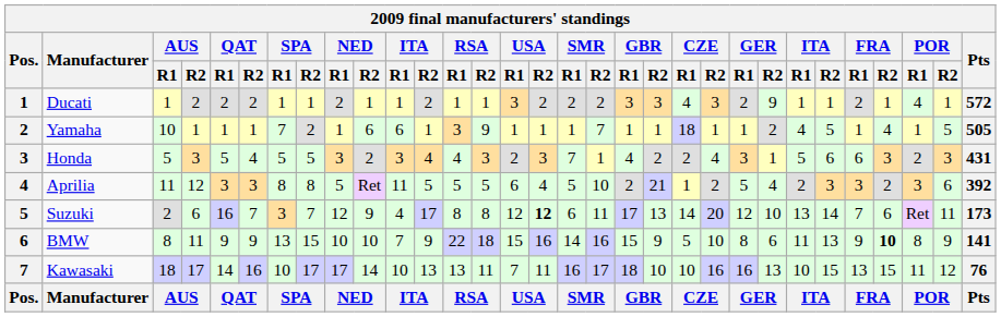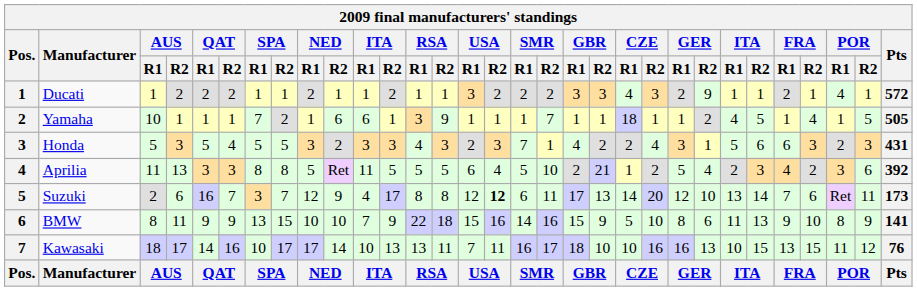Honda | column 12: 4 -> 3
Aprilia | AUS / R2: 12 -> 13
Aprilia | FRA / R1: 3 -> 4
BMW | FRA / R2: bold -> normal
